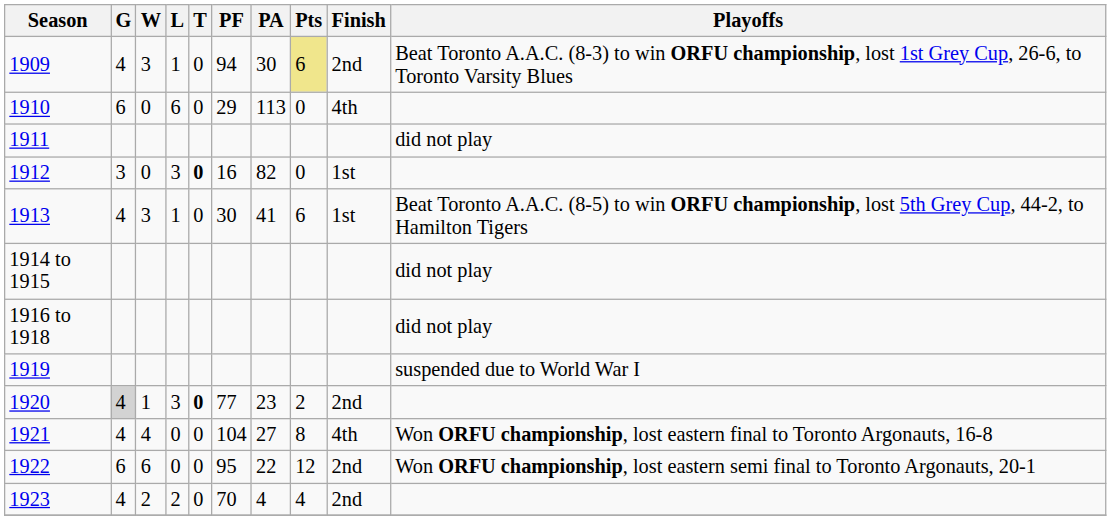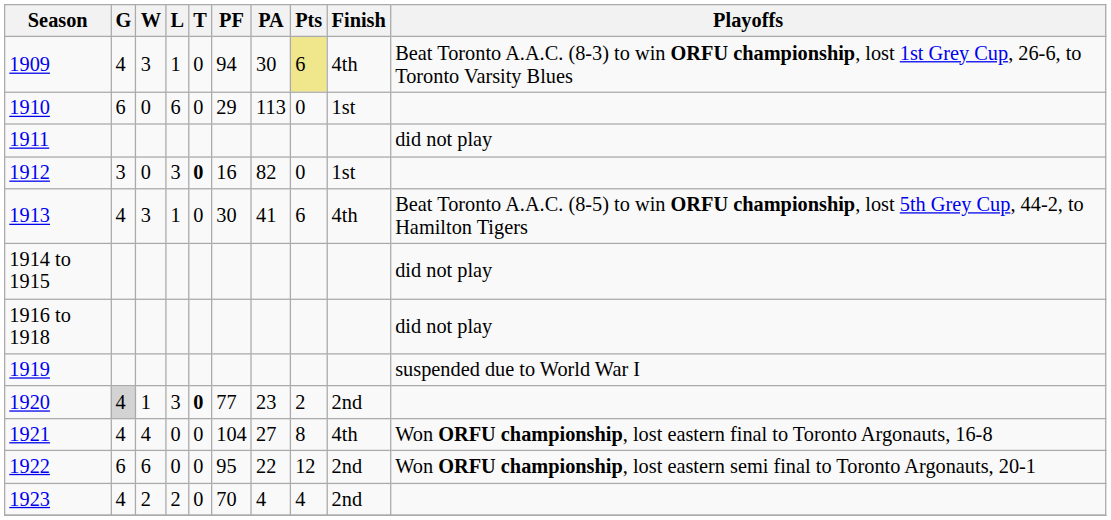1909 | Finish: 2nd -> 4th
1910 | Finish: 4th -> 1st
1913 | Finish: 1st -> 4th
